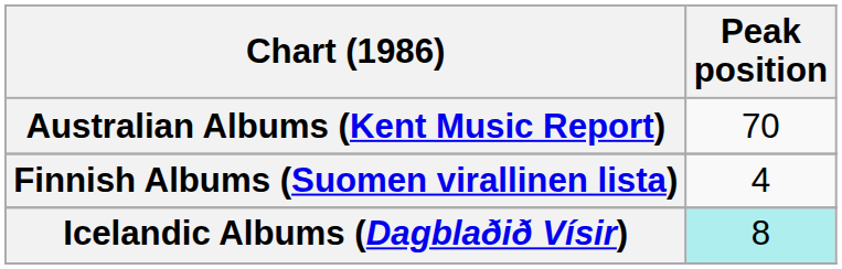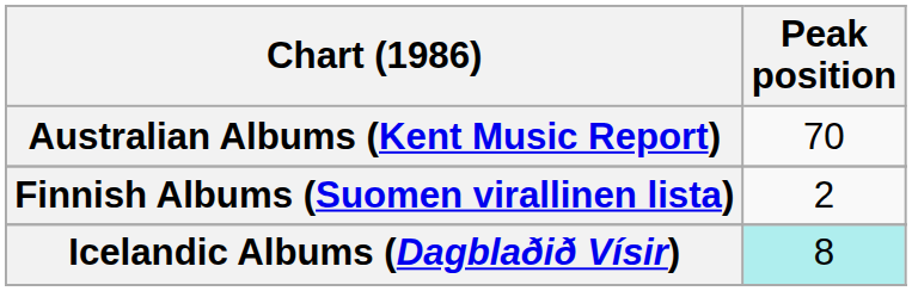Finnish Albums (Suomen virallinen lista) | Peak position: 4 -> 2
